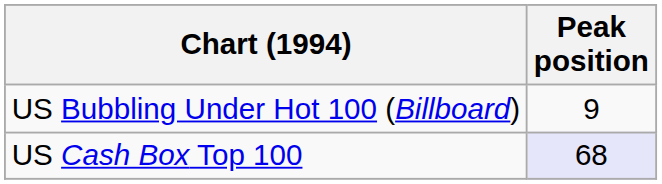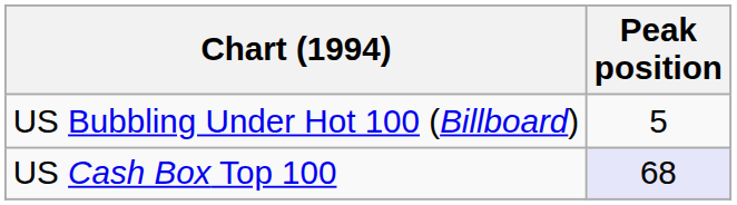US Bubbling Under Hot 100 (Billboard) | Peak position: 9 -> 5
